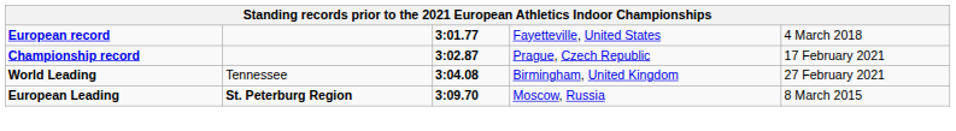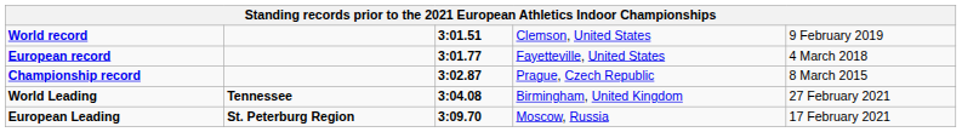+ row: World record | 3:01.51 | Clemson, United States | 9 February 2019
Championship record | column 5: 17 February 2021 -> 8 March 2015
World Leading | column 2: normal -> bold
European Leading | column 5: 8 March 2015 -> 17 February 2021
